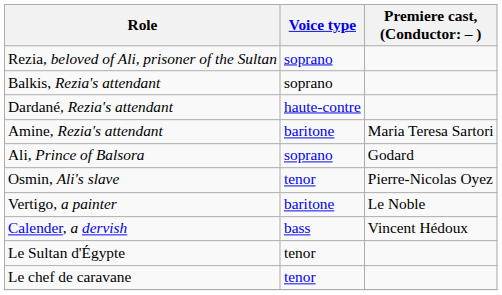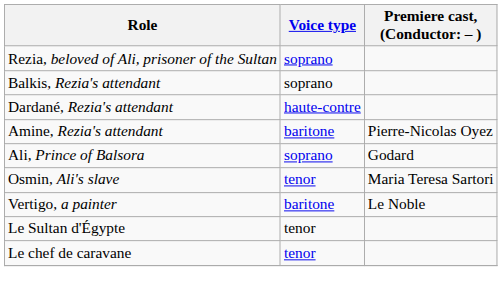Amine, Rezia's attendant | column 3: Maria Teresa Sartori -> Pierre-Nicolas Oyez
Osmin, Ali's slave | column 3: Pierre-Nicolas Oyez -> Maria Teresa Sartori
- row: Calender, a dervish | bass | Vincent Hédoux
